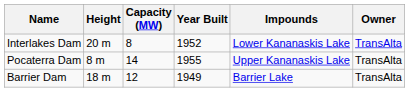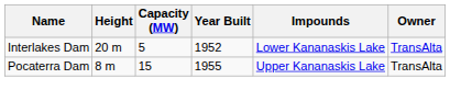Interlakes Dam | Capacity (MW): 8 -> 5
Pocaterra Dam | Capacity (MW): 14 -> 15
- row: Barrier Dam | 18 m | 12 | 1949 | Barrier Lake | TransAlta
